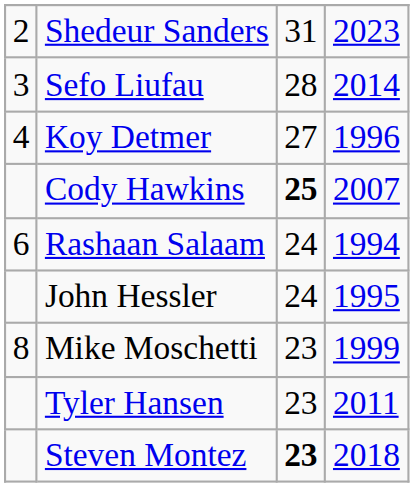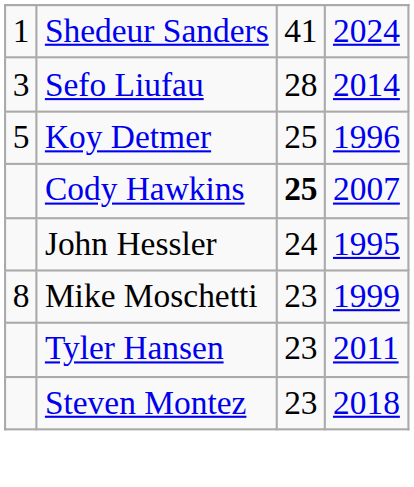+ row: 1 | Shedeur Sanders | 41 | 2024
- row: 2 | Shedeur Sanders | 31 | 2023
Koy Detmer | column 1: 4 -> 5
Koy Detmer | column 3: 27 -> 25
- row: 6 | Rashaan Salaam | 24 | 1994
Steven Montez | column 3: bold -> normal
